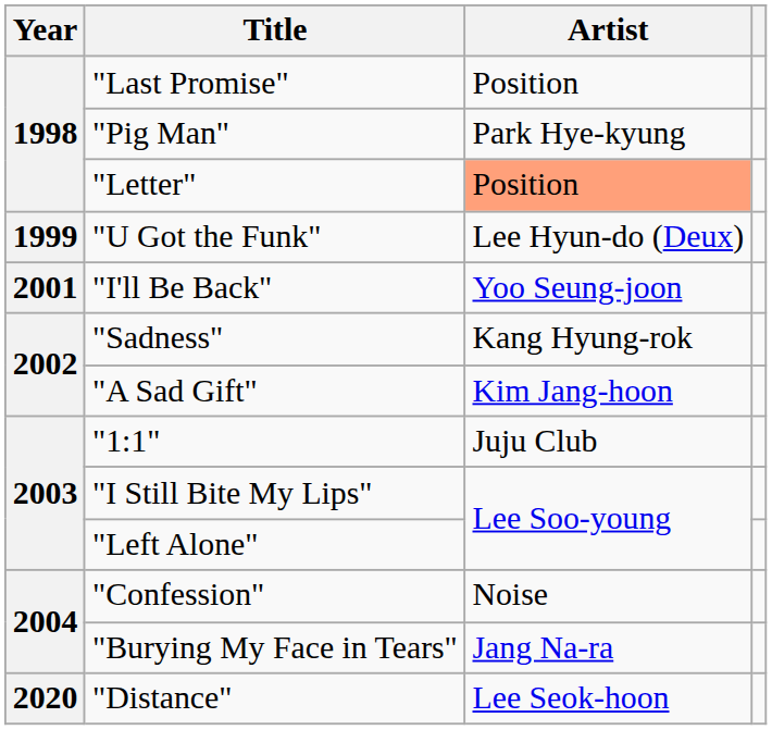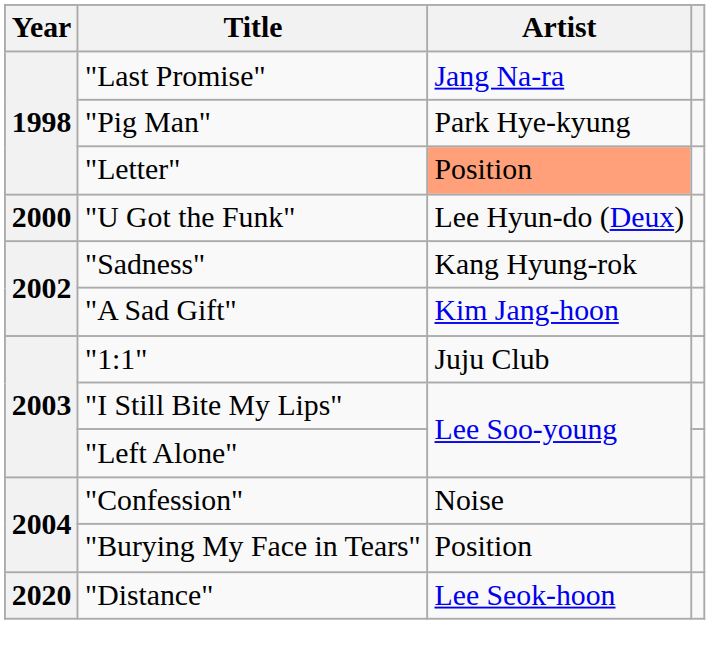"Last Promise" | Artist: Position -> Jang Na-ra
"U Got the Funk" | Year: 1999 -> 2000
- row: 2001 | "I'll Be Back" | Yoo Seung-joon
"Burying My Face in Tears" | Artist: Jang Na-ra -> Position
